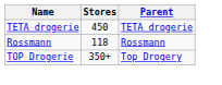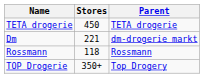+ row: Dm | 221 | dm-drogerie markt
